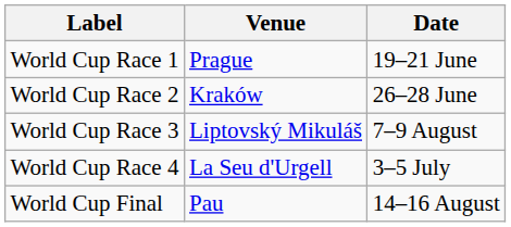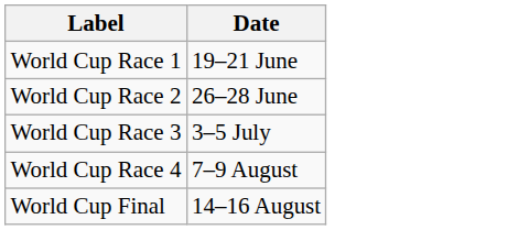- column: Venue | Prague | Kraków | Liptovský Mikuláš | La Seu d'Urgell | Pau
World Cup Race 3 | Date: 7–9 August -> 3–5 July
World Cup Race 4 | Date: 3–5 July -> 7–9 August
